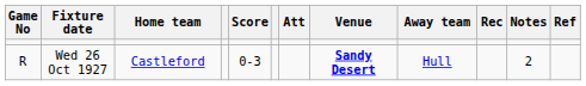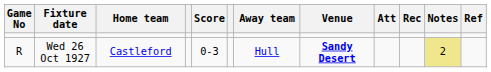columns swapped: Away team <-> Att
Wed 26 Oct 1927 | Notes: no background -> khaki background
